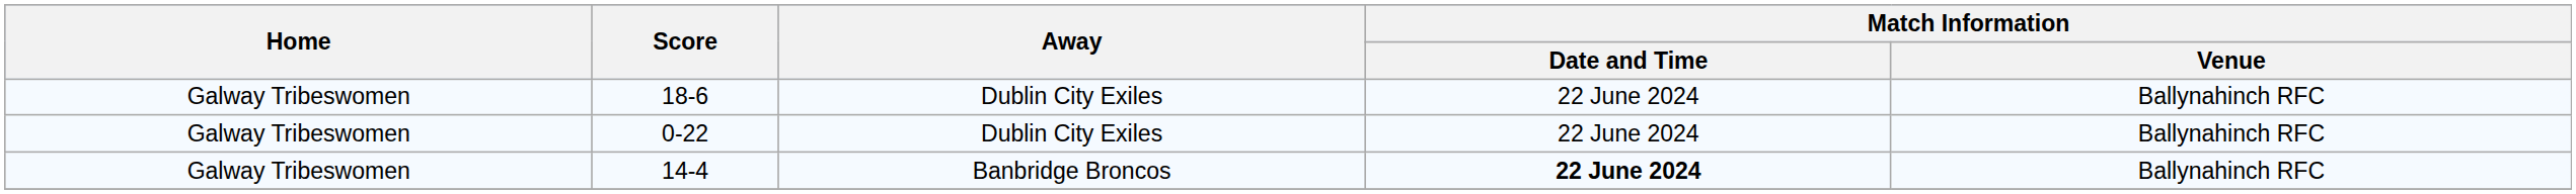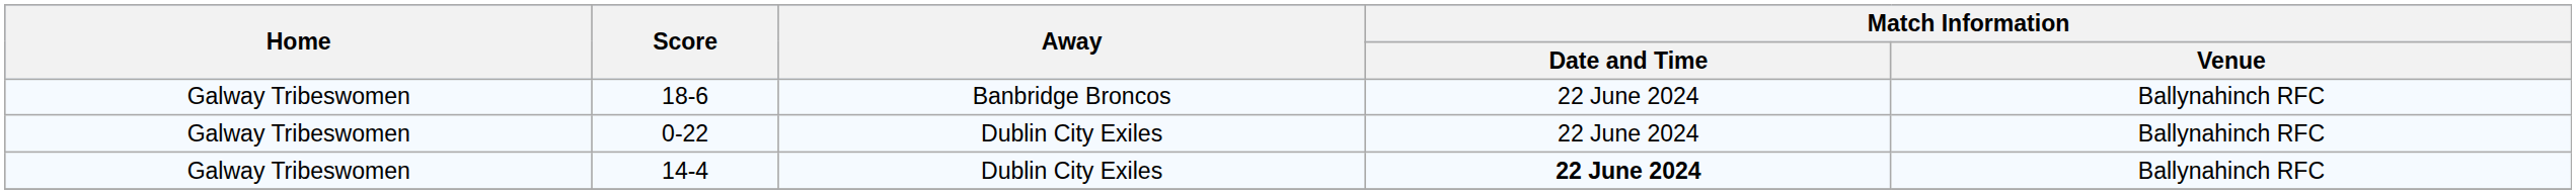18-6 | Away: Dublin City Exiles -> Banbridge Broncos
14-4 | Away: Banbridge Broncos -> Dublin City Exiles
